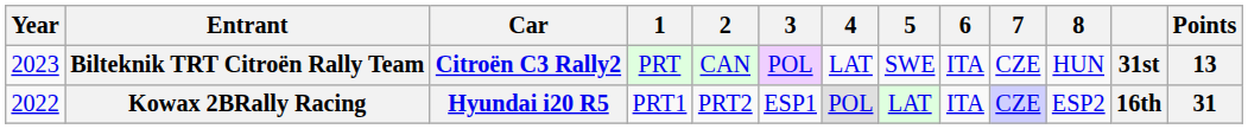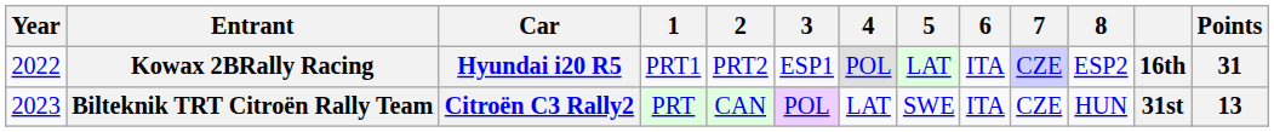rows swapped: Kowax 2BRally Racing <-> Bilteknik TRT Citroën Rally Team
